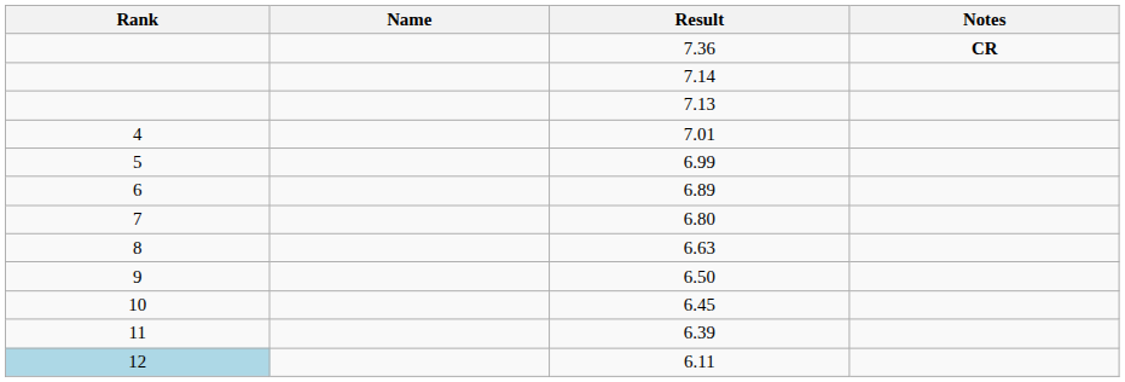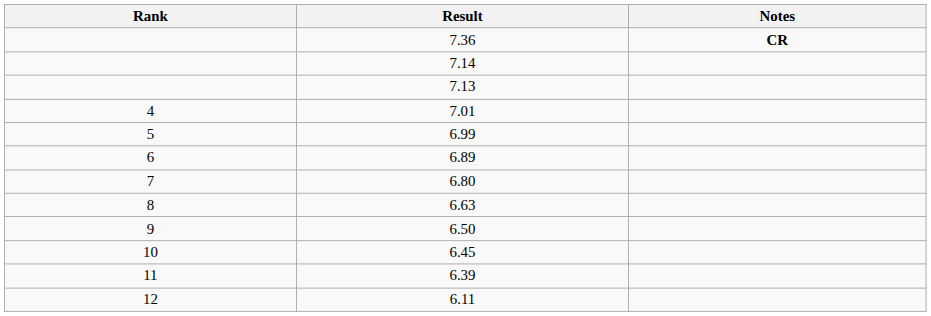- column: Name
6.11 | Rank: lightblue background -> no background
